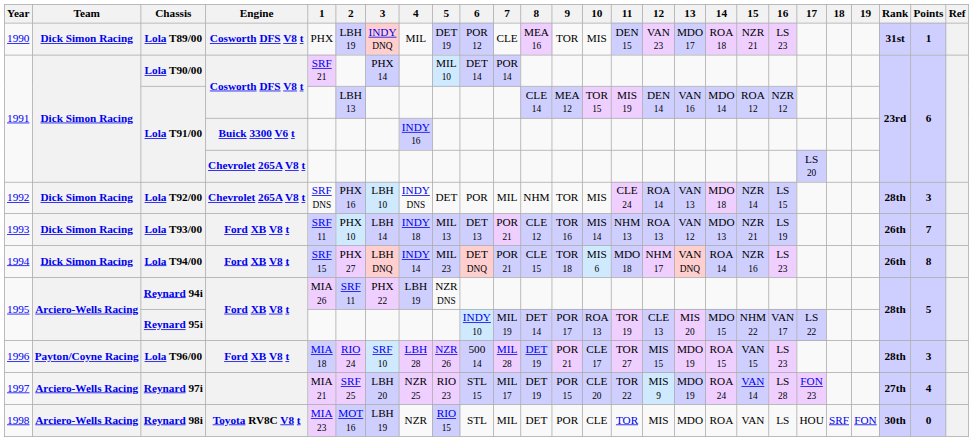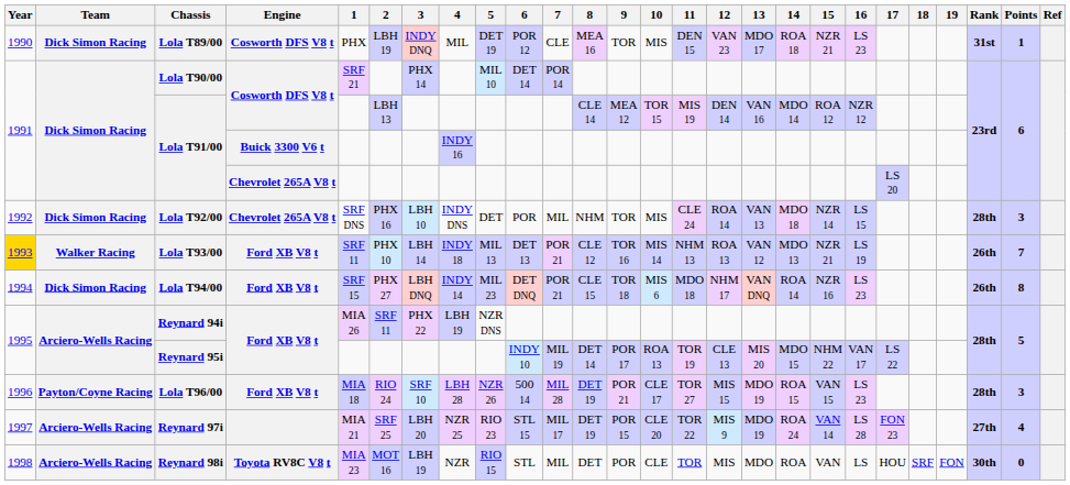Lola T93/00 | Year: no background -> gold background
Lola T93/00 | Team: Dick Simon Racing -> Walker Racing
